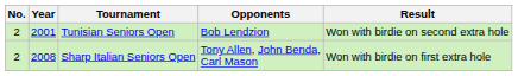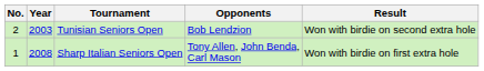Tunisian Seniors Open | Year: 2001 -> 2003
Sharp Italian Seniors Open | No.: 2 -> 1
